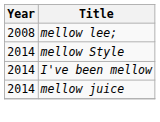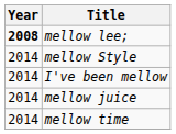mellow lee; | Year: normal -> bold
+ row: 2014 | mellow time
